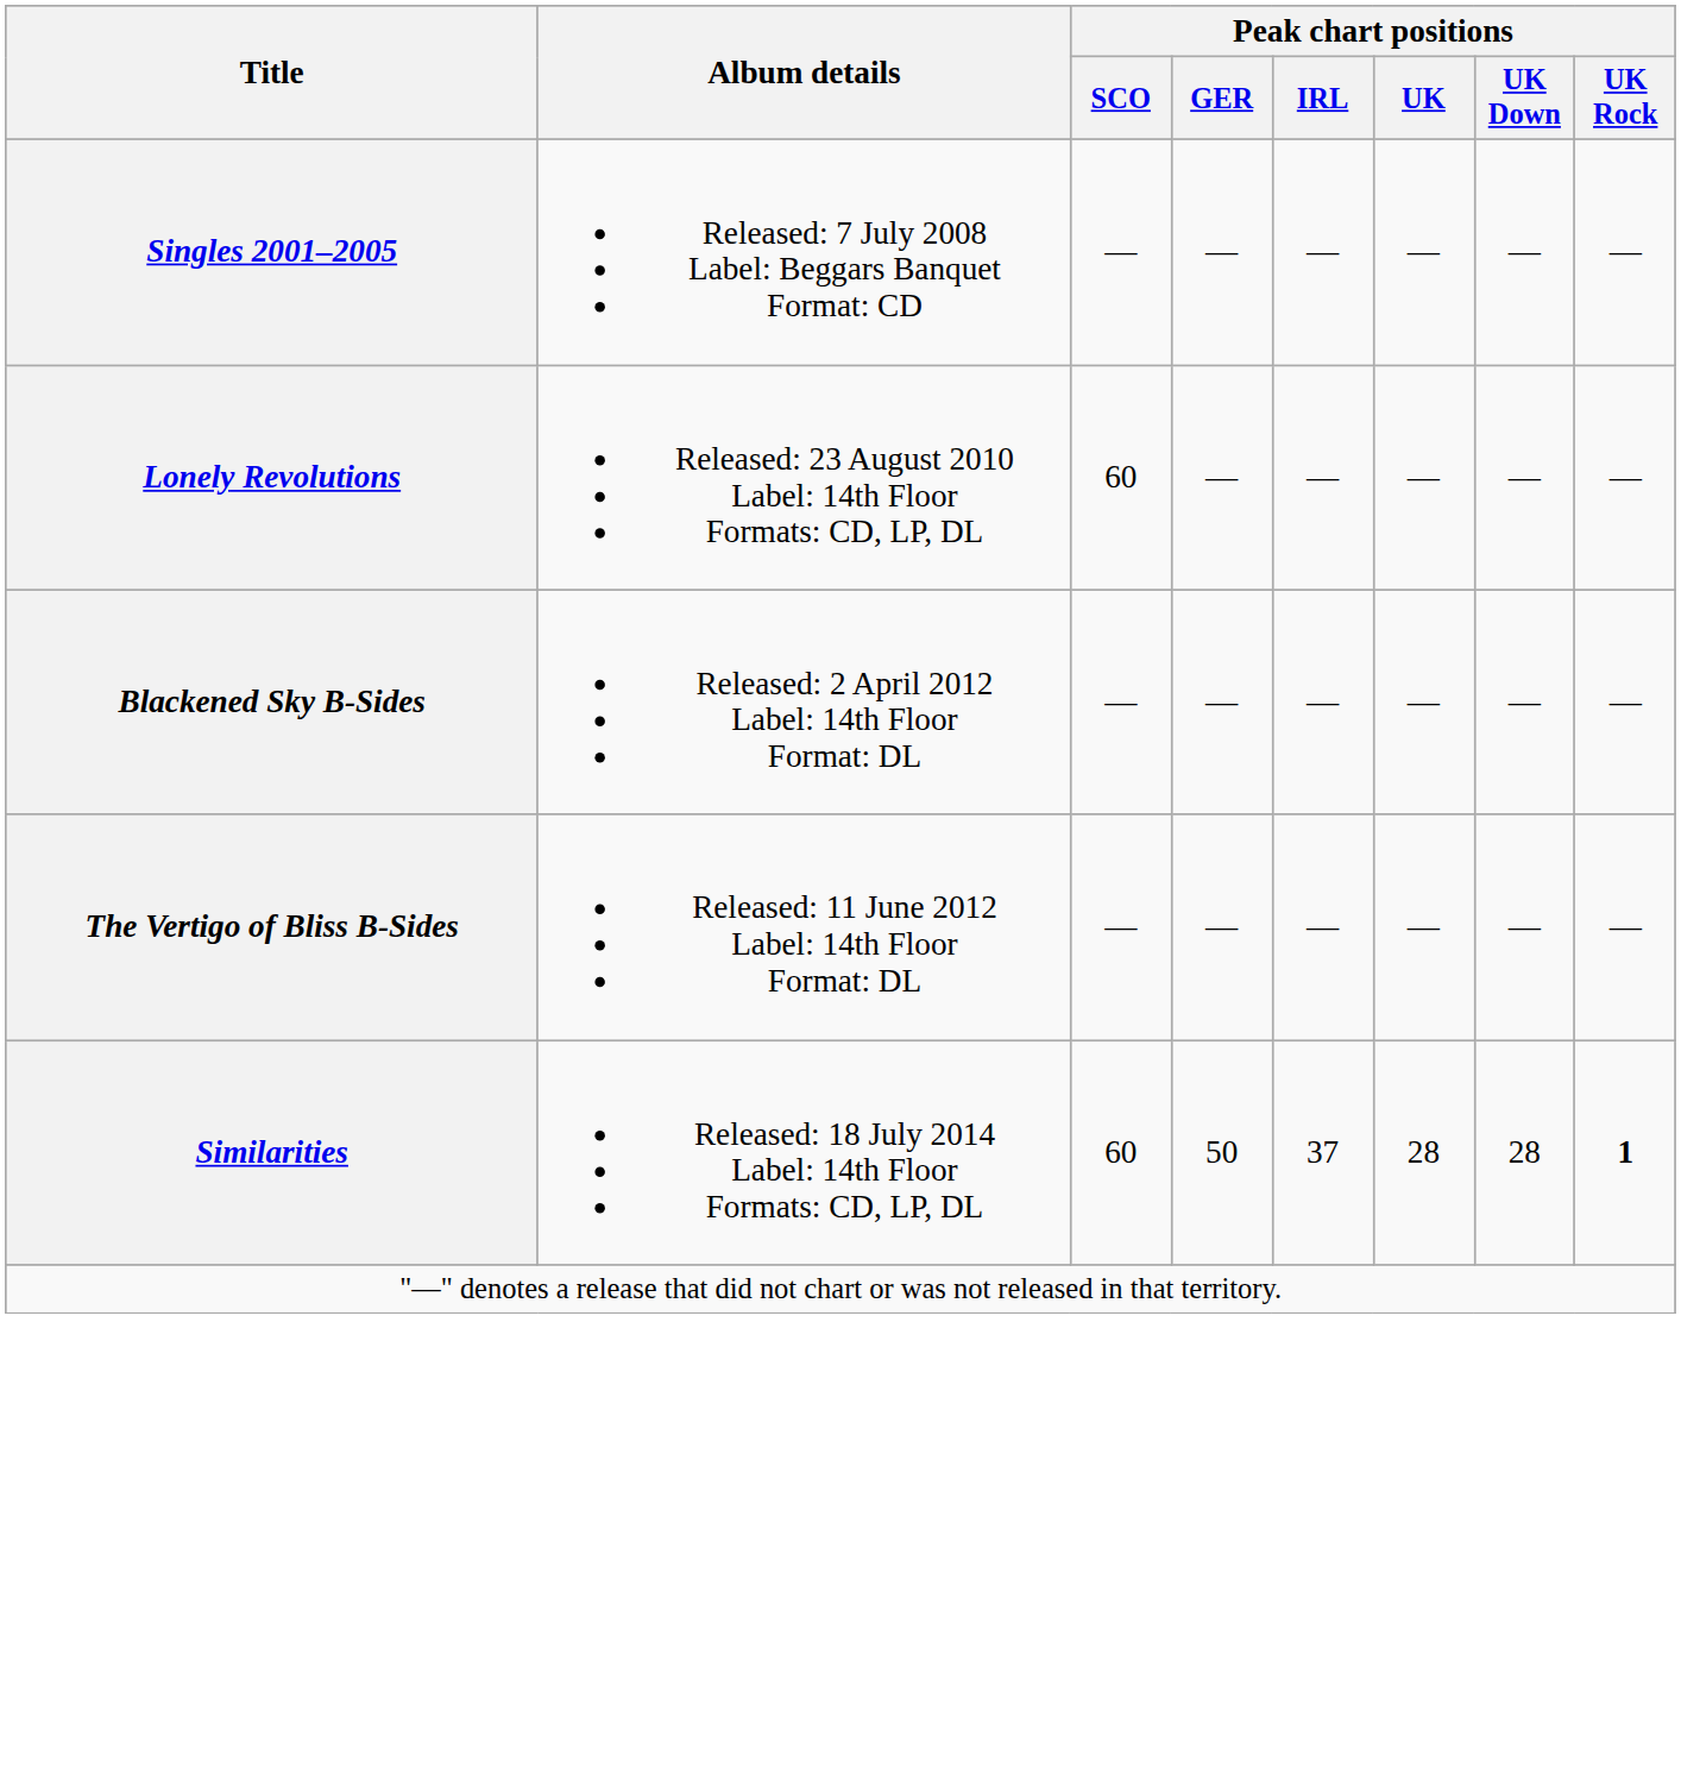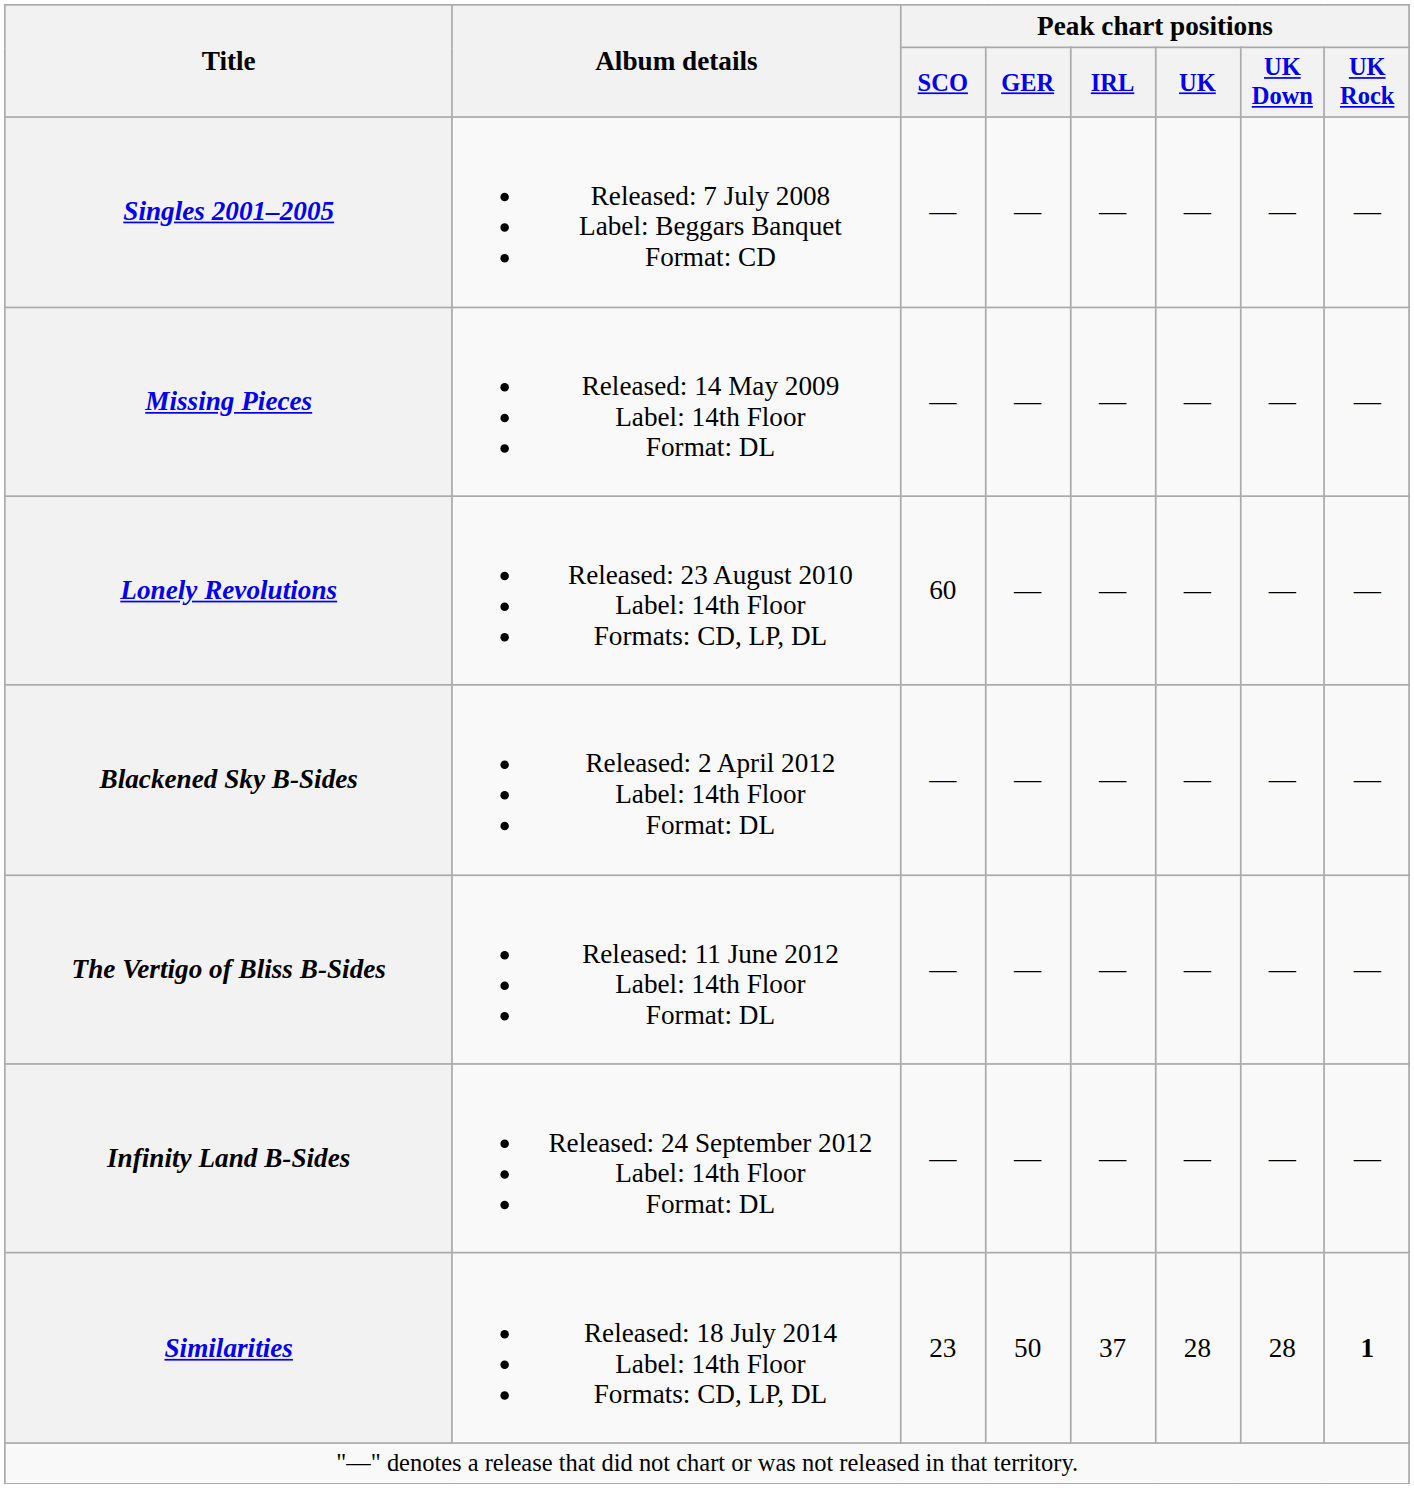+ row: Missing Pieces | Released: 14 May 2009 Label: 14th Floor Format: DL | — | — | — | — | — | —
+ row: Infinity Land B-Sides | Released: 24 September 2012 Label: 14th Floor Format: DL | — | — | — | — | — | —
Similarities | Peak chart positions / SCO: 60 -> 23
